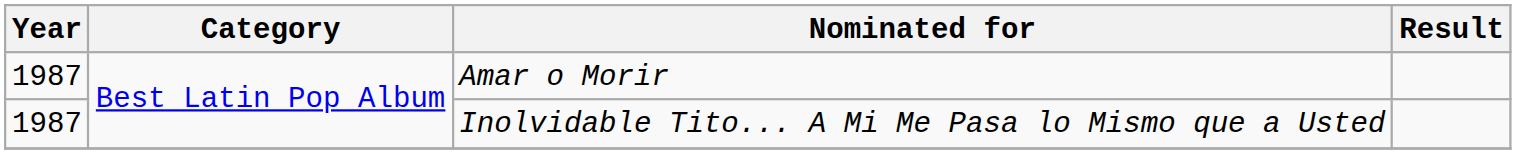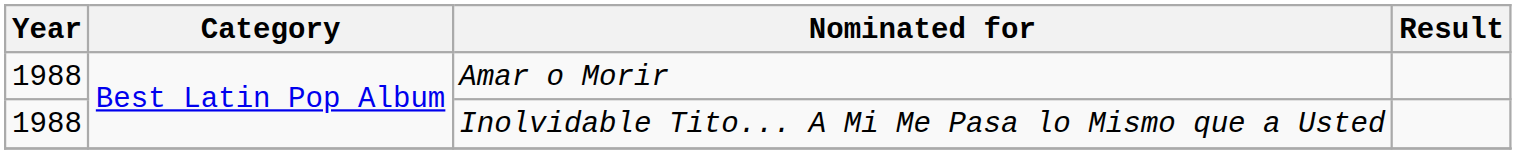Amar o Morir | Year: 1987 -> 1988
Inolvidable Tito... A Mi Me Pasa lo Mismo que a Usted | Year: 1987 -> 1988
